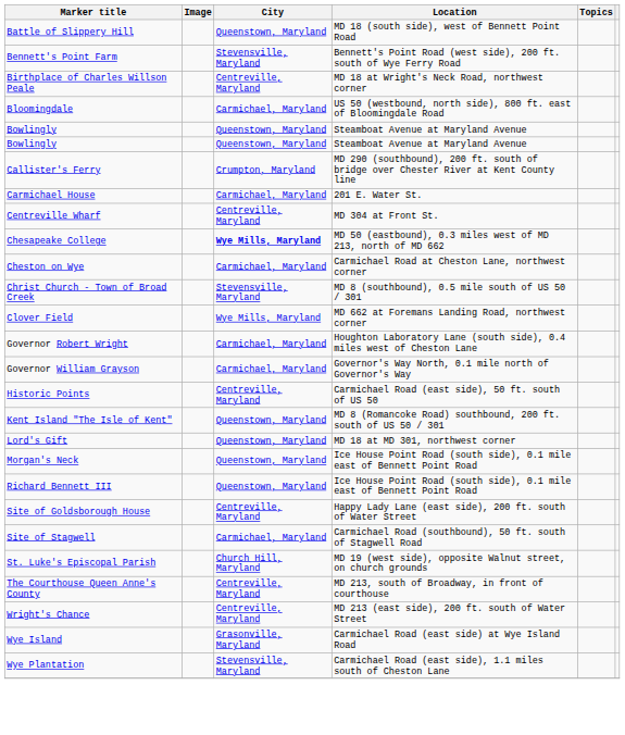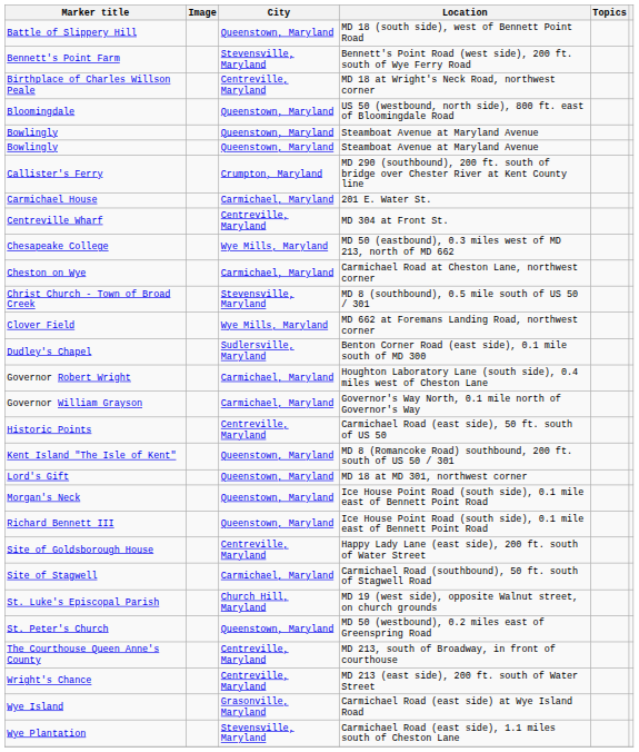Bloomingdale | City: Carmichael, Maryland -> Queenstown, Maryland
Chesapeake College | City: bold -> normal
+ row: Dudley's Chapel | Sudlersville, Maryland | Benton Corner Road (east side), 0.1 mile south of MD 300
+ row: St. Peter's Church | Queenstown, Maryland | MD 50 (westbound), 0.2 miles east of Greenspring Road
